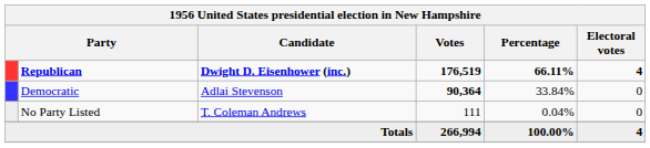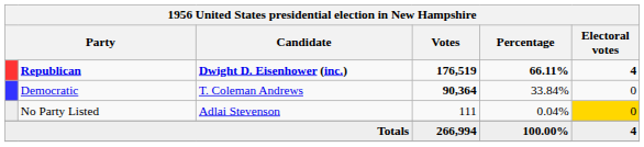Democratic | Candidate: Adlai Stevenson -> T. Coleman Andrews
No Party Listed | Candidate: T. Coleman Andrews -> Adlai Stevenson
No Party Listed | Electoral votes: no background -> gold background
